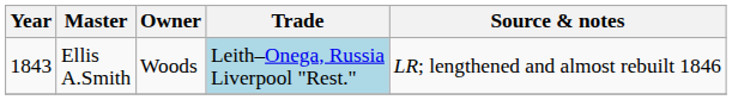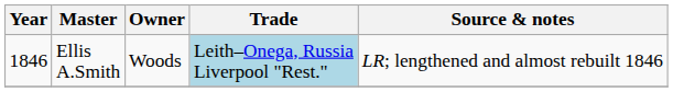Ellis A.Smith | Year: 1843 -> 1846
